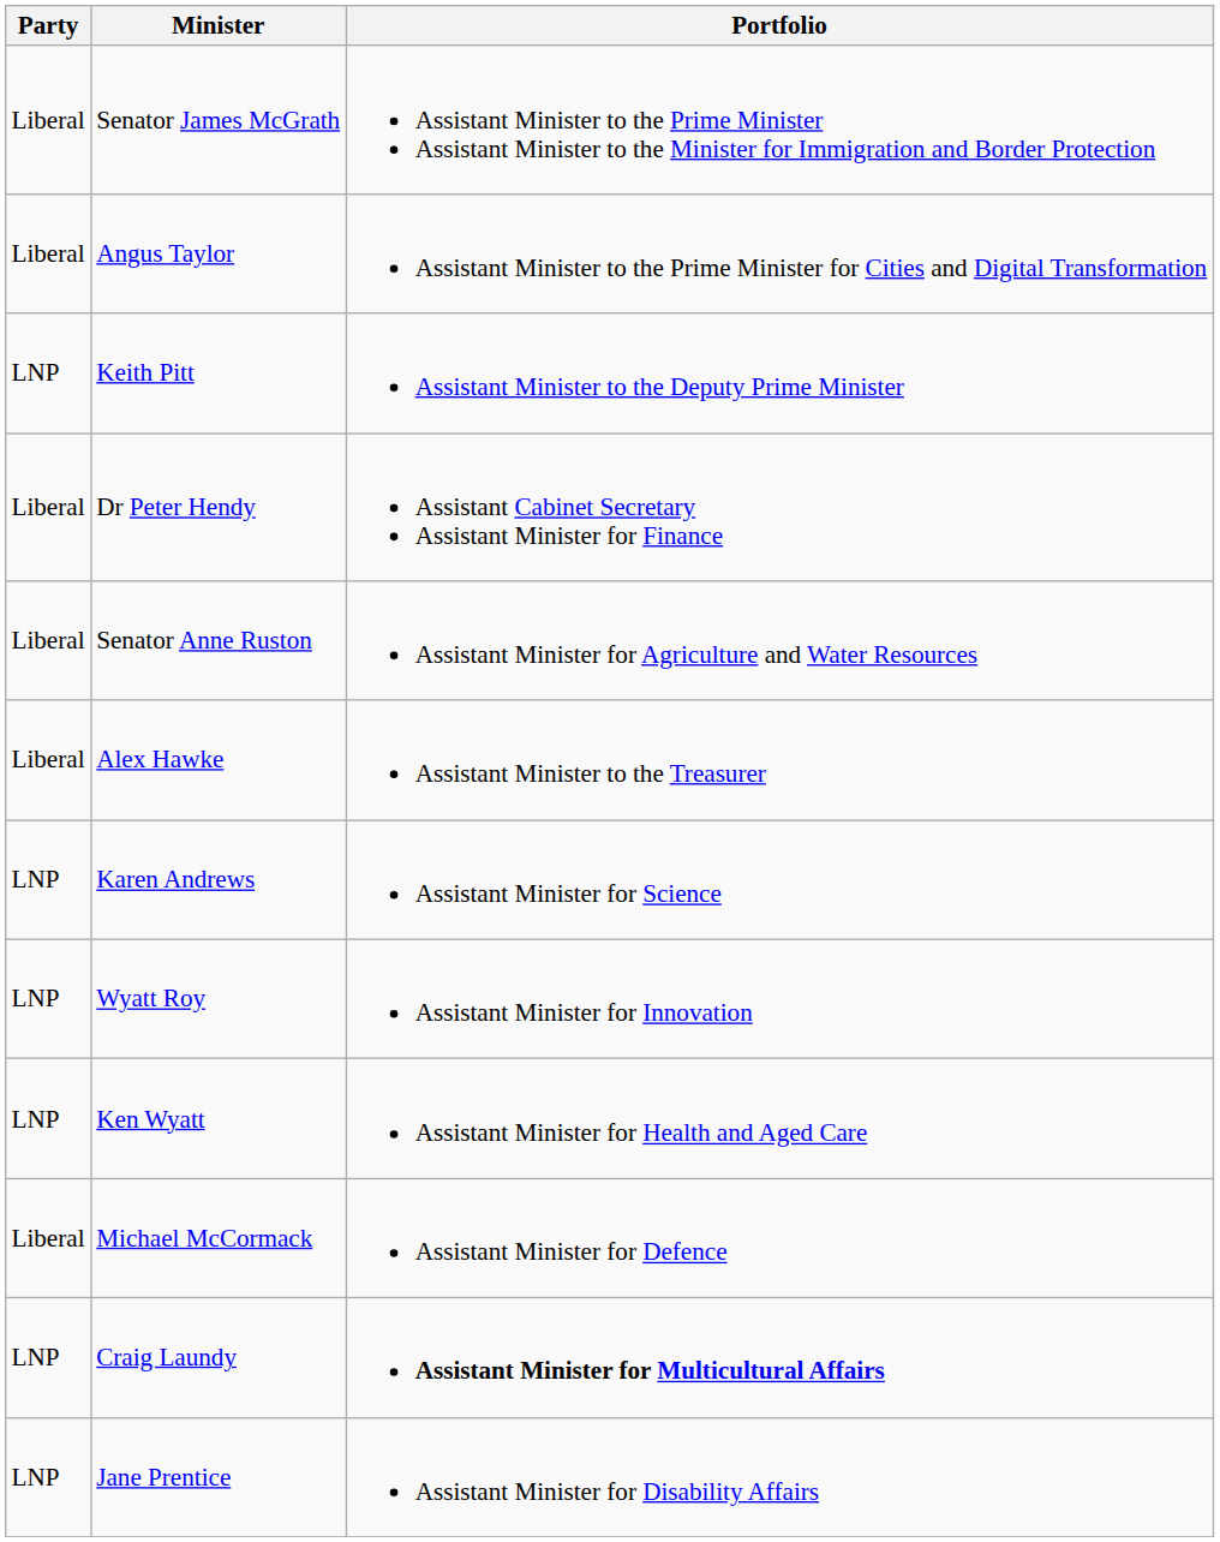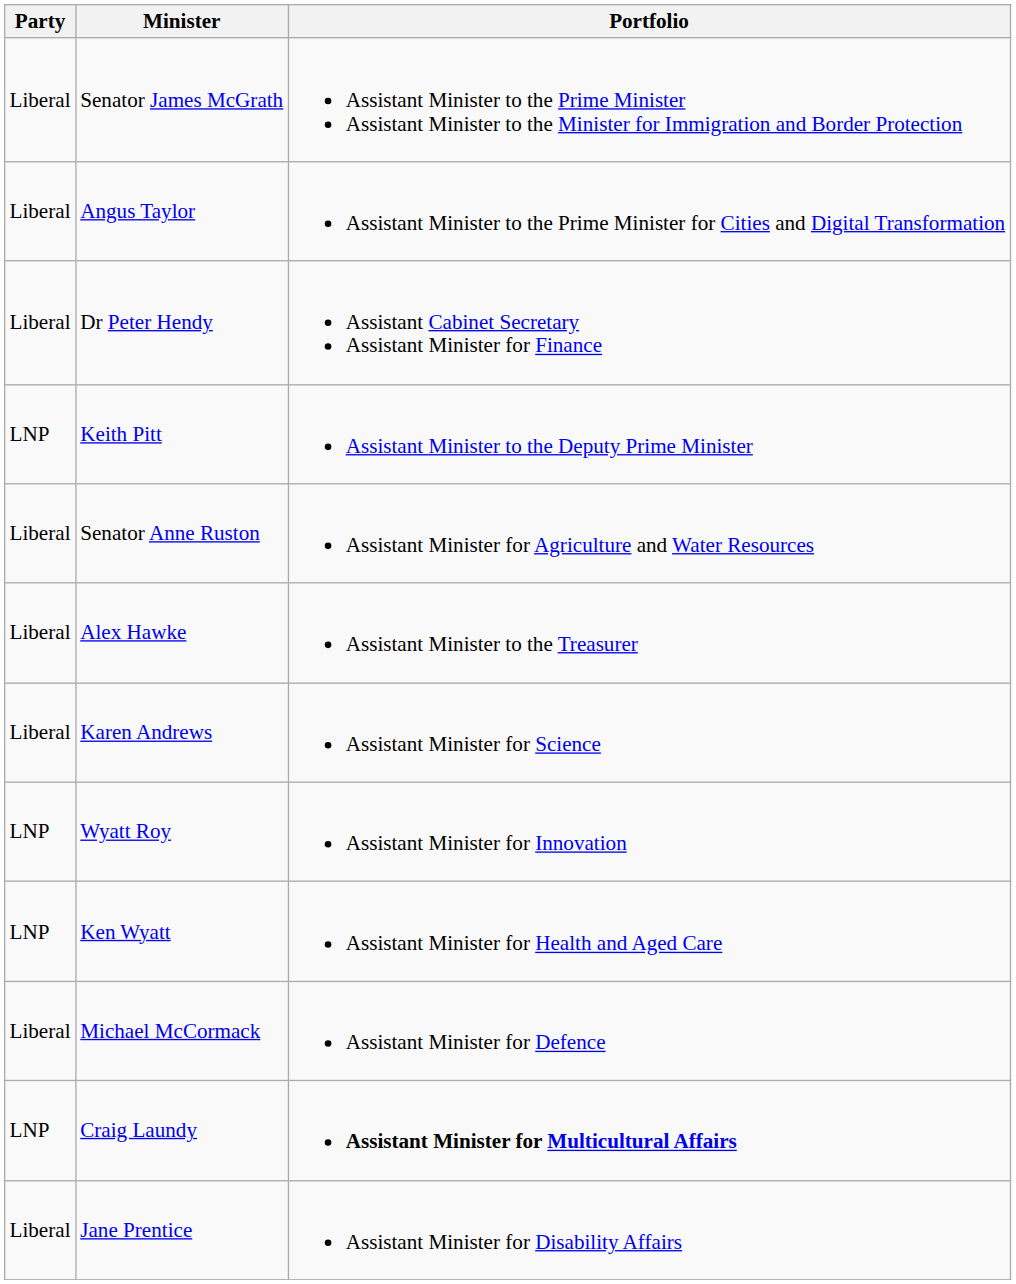rows swapped: Dr Peter Hendy <-> Keith Pitt
Karen Andrews | Party: LNP -> Liberal
Jane Prentice | Party: LNP -> Liberal
